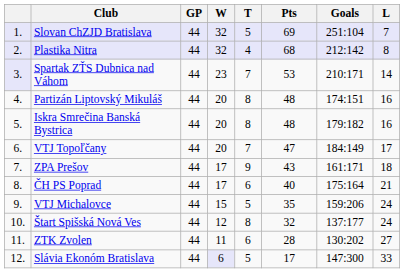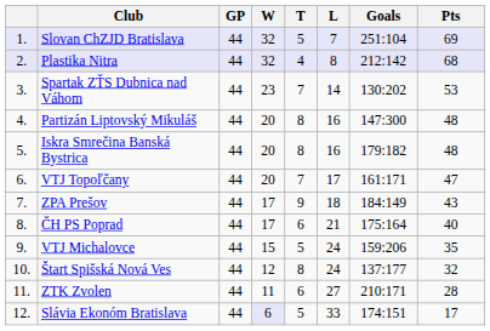columns swapped: L <-> Pts
Spartak ZŤS Dubnica nad Váhom | column 1: lavender background -> no background
Spartak ZŤS Dubnica nad Váhom | Goals: 210:171 -> 130:202
Partizán Liptovský Mikuláš | Goals: 174:151 -> 147:300
VTJ Topoľčany | Goals: 184:149 -> 161:171
ZPA Prešov | Goals: 161:171 -> 184:149
ZTK Zvolen | Goals: 130:202 -> 210:171
Slávia Ekonóm Bratislava | Goals: 147:300 -> 174:151
